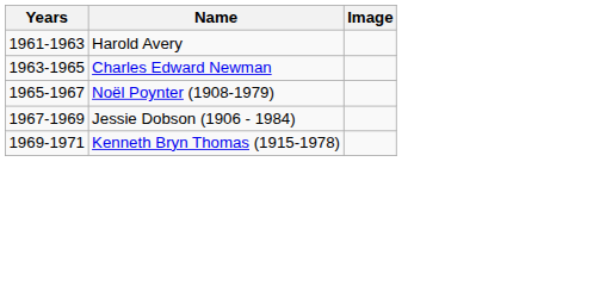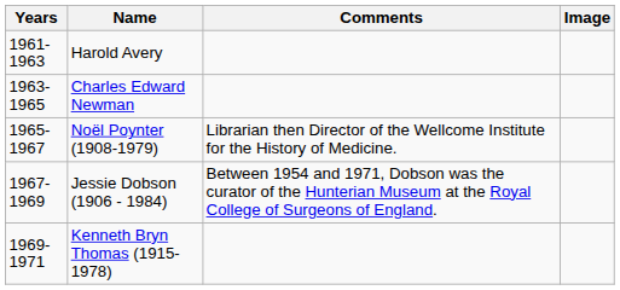+ column: Comments | Librarian then Director of the Wellcome Institute for the History of Medicine. | Between 1954 and 1971, Dobson was the curator of the Hunterian Museum at the Royal College of Surgeons of England.
